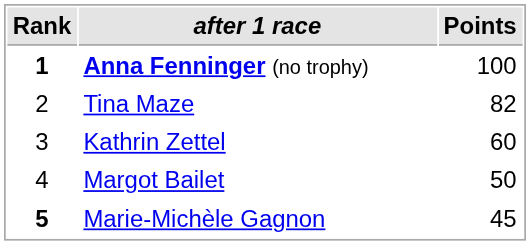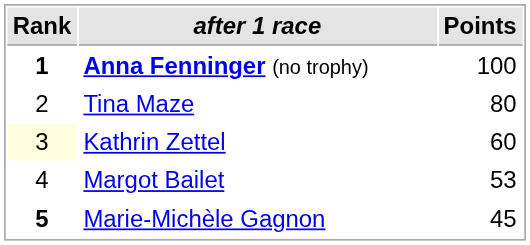Tina Maze | Points: 82 -> 80
Kathrin Zettel | Rank: no background -> lightyellow background
Margot Bailet | Points: 50 -> 53
